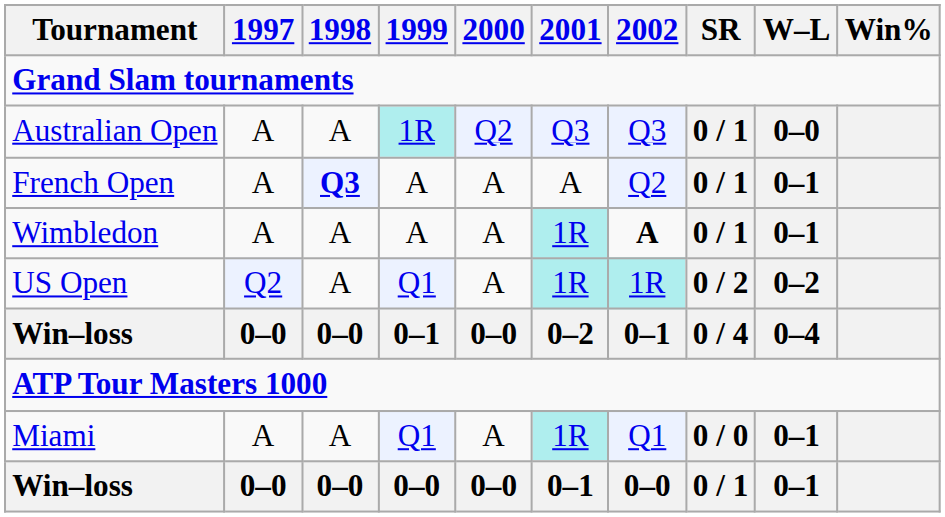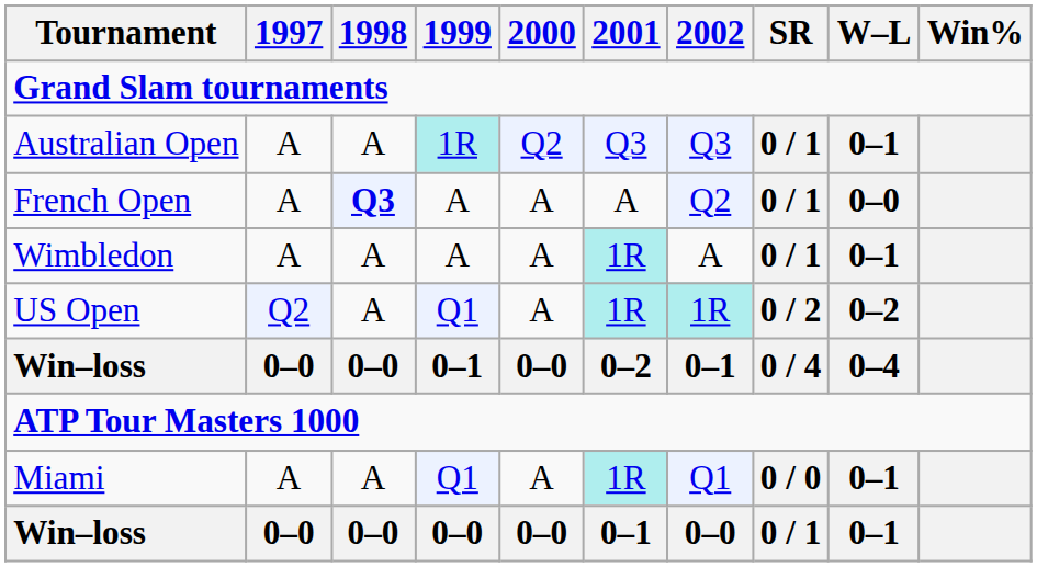Australian Open | W–L: 0–0 -> 0–1
French Open | W–L: 0–1 -> 0–0
Wimbledon | 2002: bold -> normal
